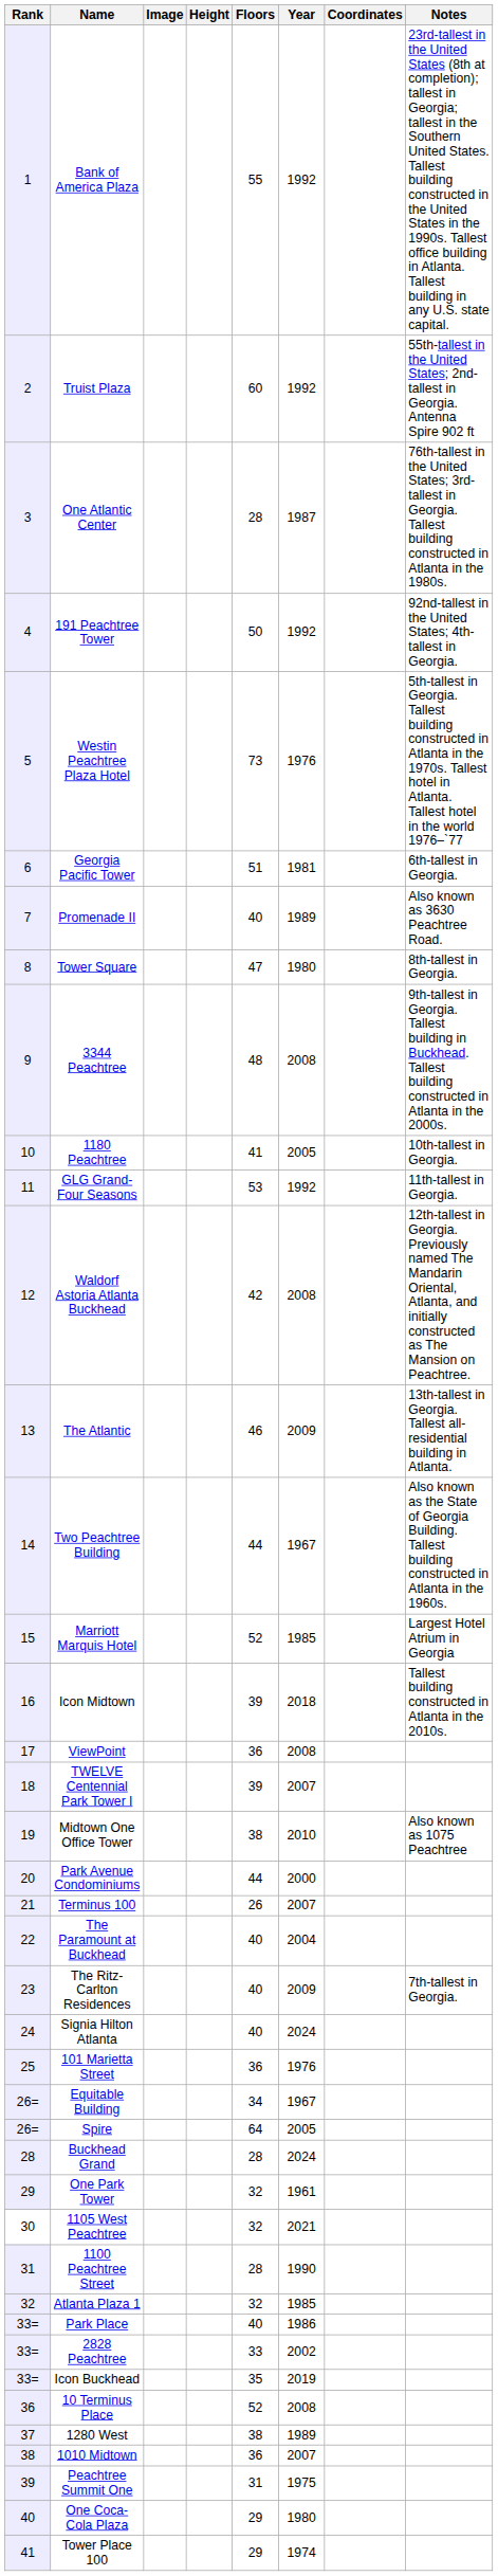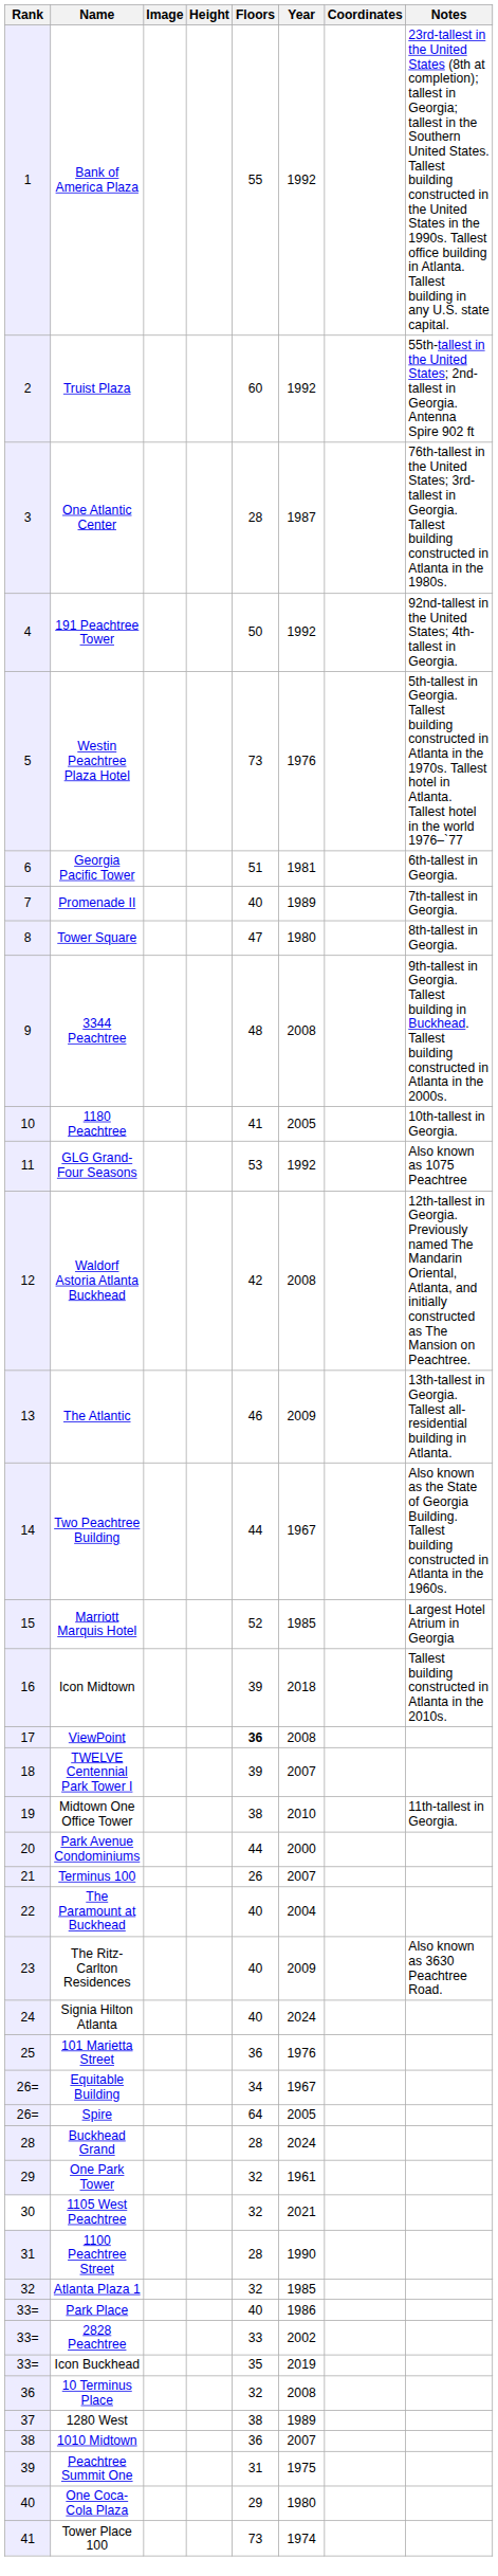Promenade II | Notes: Also known as 3630 Peachtree Road. -> 7th-tallest in Georgia.
GLG Grand-Four Seasons | Notes: 11th-tallest in Georgia. -> Also known as 1075 Peachtree
ViewPoint | Floors: normal -> bold
Midtown One Office Tower | Notes: Also known as 1075 Peachtree -> 11th-tallest in Georgia.
The Ritz-Carlton Residences | Notes: 7th-tallest in Georgia. -> Also known as 3630 Peachtree Road.
10 Terminus Place | Floors: 52 -> 32
Tower Place 100 | Floors: 29 -> 73
